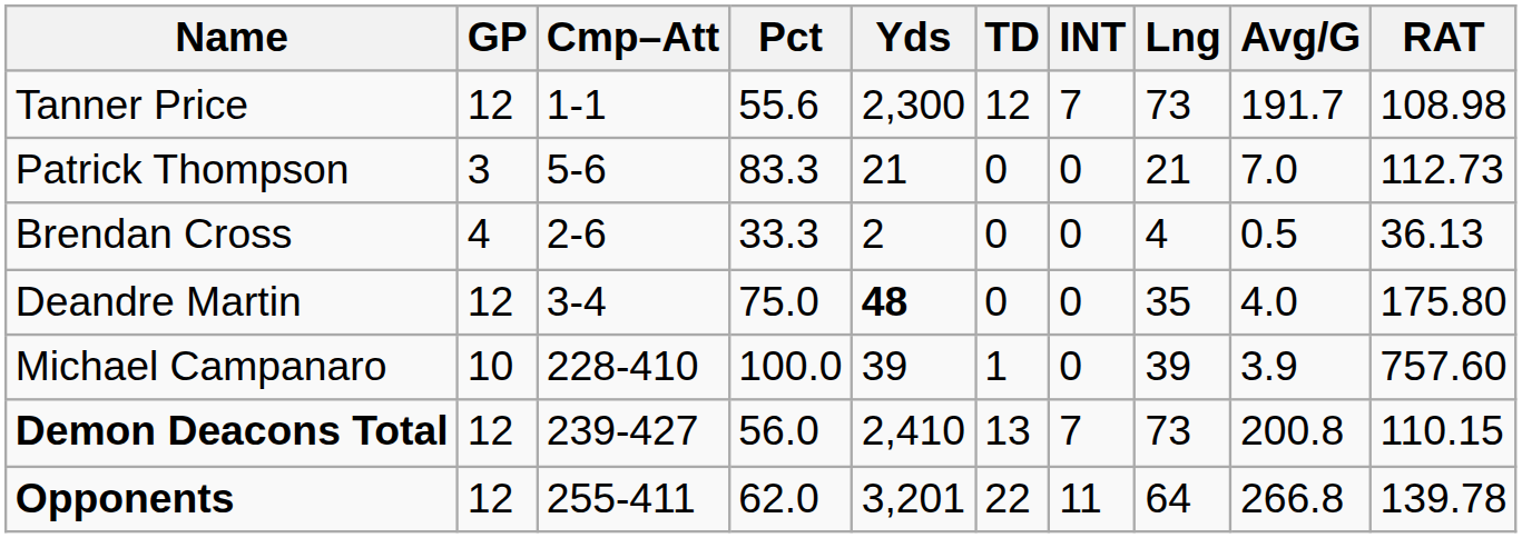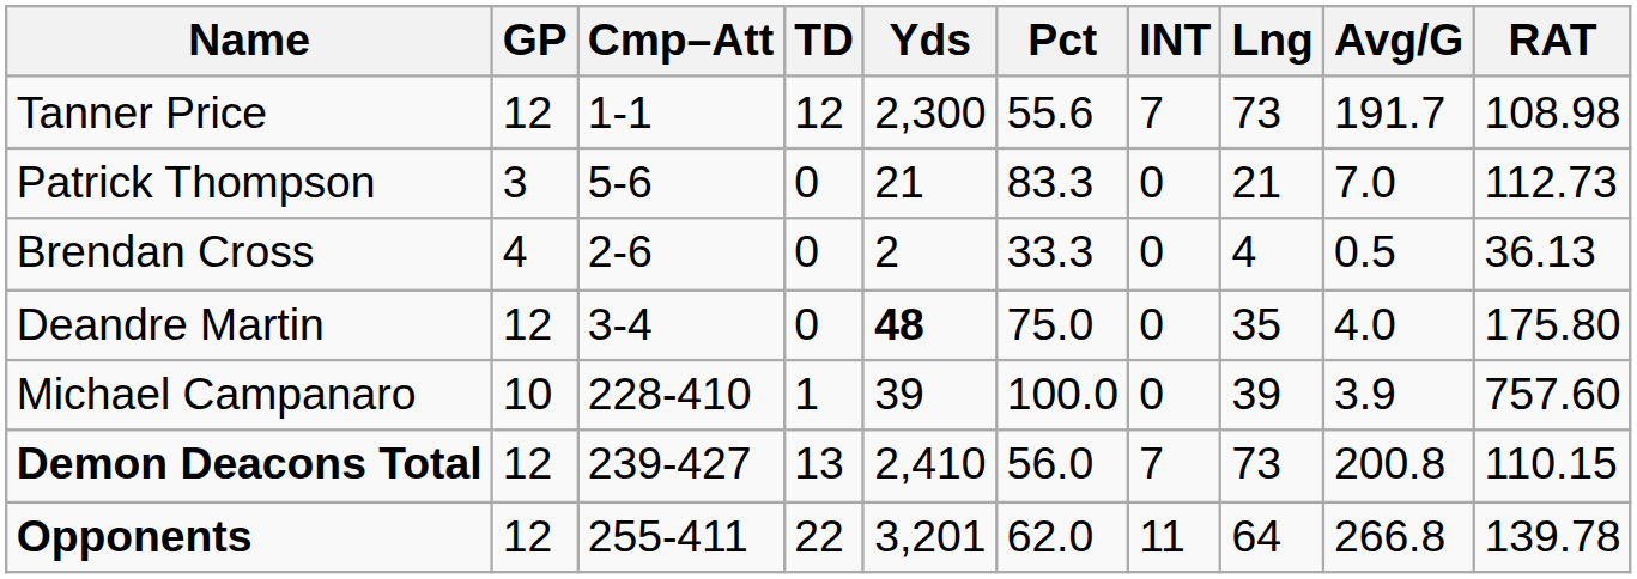columns swapped: Pct <-> TD
